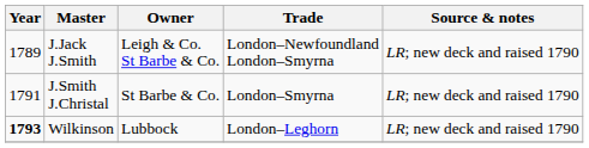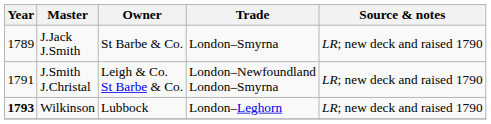J.Jack J.Smith | Owner: Leigh & Co. St Barbe & Co. -> St Barbe & Co.
J.Jack J.Smith | Trade: London–Newfoundland London–Smyrna -> London–Smyrna
J.Smith J.Christal | Owner: St Barbe & Co. -> Leigh & Co. St Barbe & Co.
J.Smith J.Christal | Trade: London–Smyrna -> London–Newfoundland London–Smyrna
